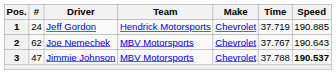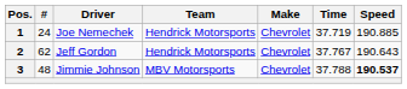1 | Driver: Jeff Gordon -> Joe Nemechek
2 | Driver: Joe Nemechek -> Jeff Gordon
2 | Team: MBV Motorsports -> Hendrick Motorsports
3 | #: 47 -> 48
